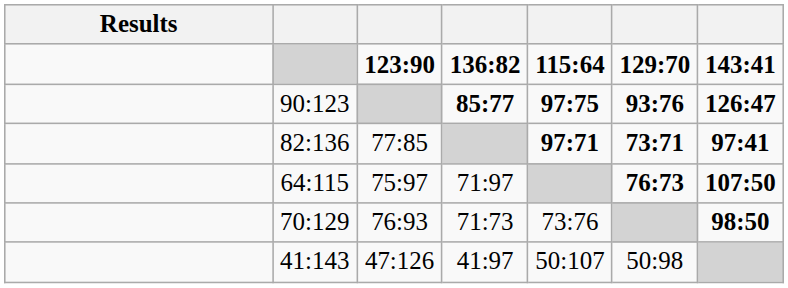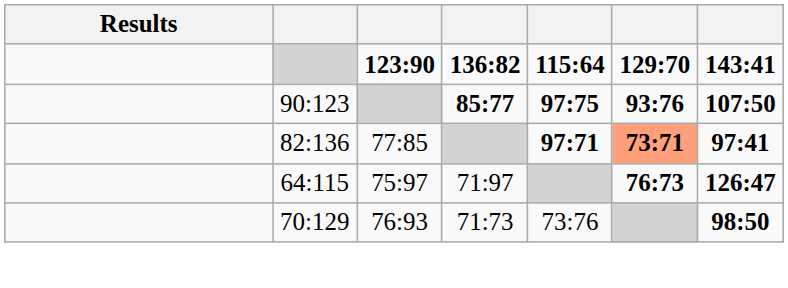90:123 | column 7: 126:47 -> 107:50
82:136 | column 6: no background -> lightsalmon background
64:115 | column 7: 107:50 -> 126:47
- row: 41:143 | 47:126 | 41:97 | 50:107 | 50:98
